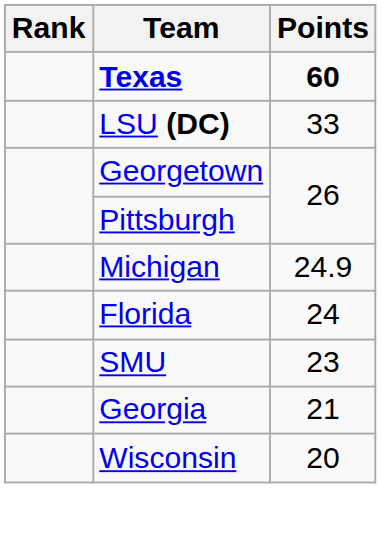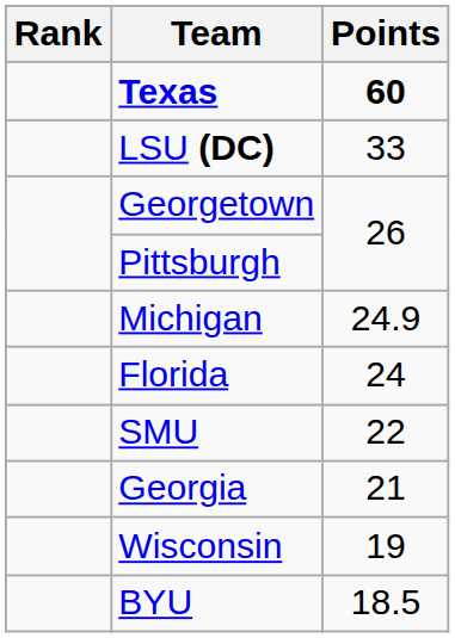SMU | Points: 23 -> 22
Wisconsin | Points: 20 -> 19
+ row: BYU | 18.5
